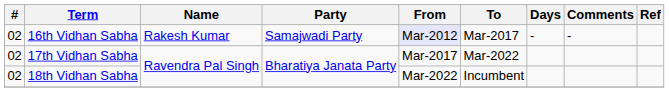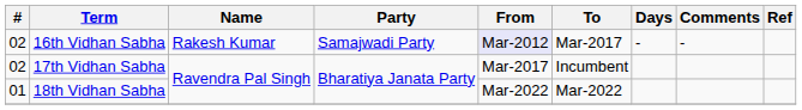17th Vidhan Sabha | To: Mar-2022 -> Incumbent
18th Vidhan Sabha | #: 02 -> 01
18th Vidhan Sabha | To: Incumbent -> Mar-2022
